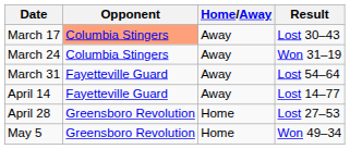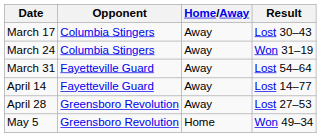March 17 | Opponent: lightsalmon background -> no background
April 28 | Home/Away: Home -> Away
